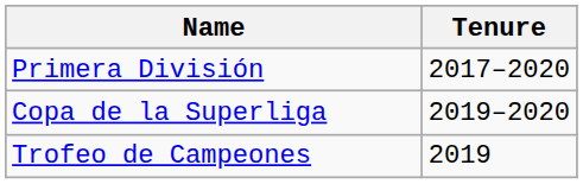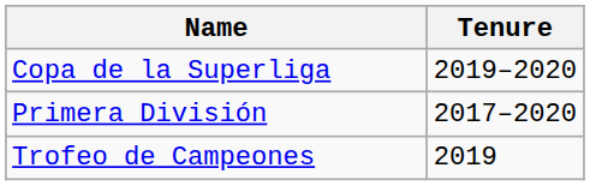rows swapped: Primera División <-> Copa de la Superliga
